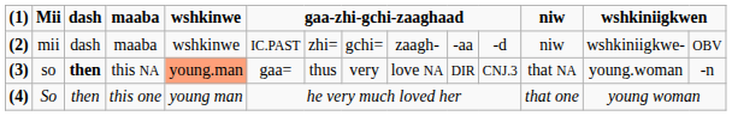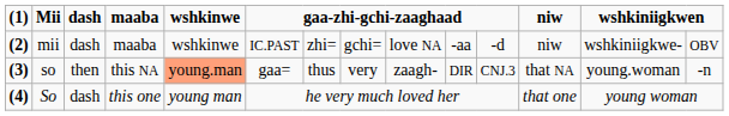mii | column 9: zaagh- -> love NA
so | dash: bold -> normal
so | column 9: love NA -> zaagh-
So | dash: then -> dash
